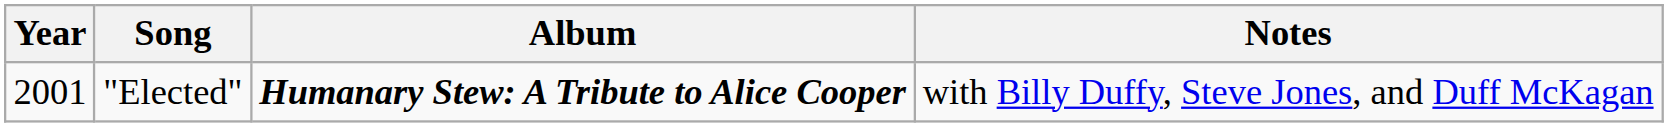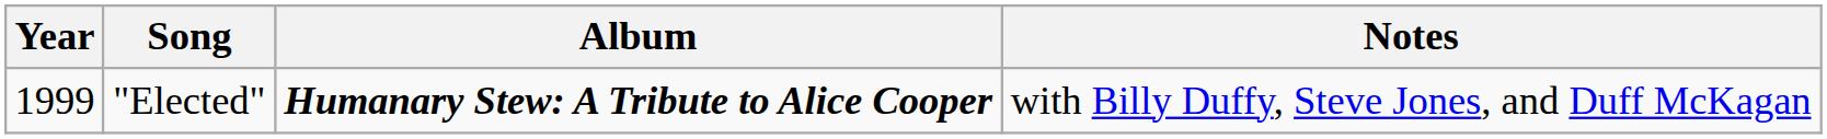"Elected" | Year: 2001 -> 1999
